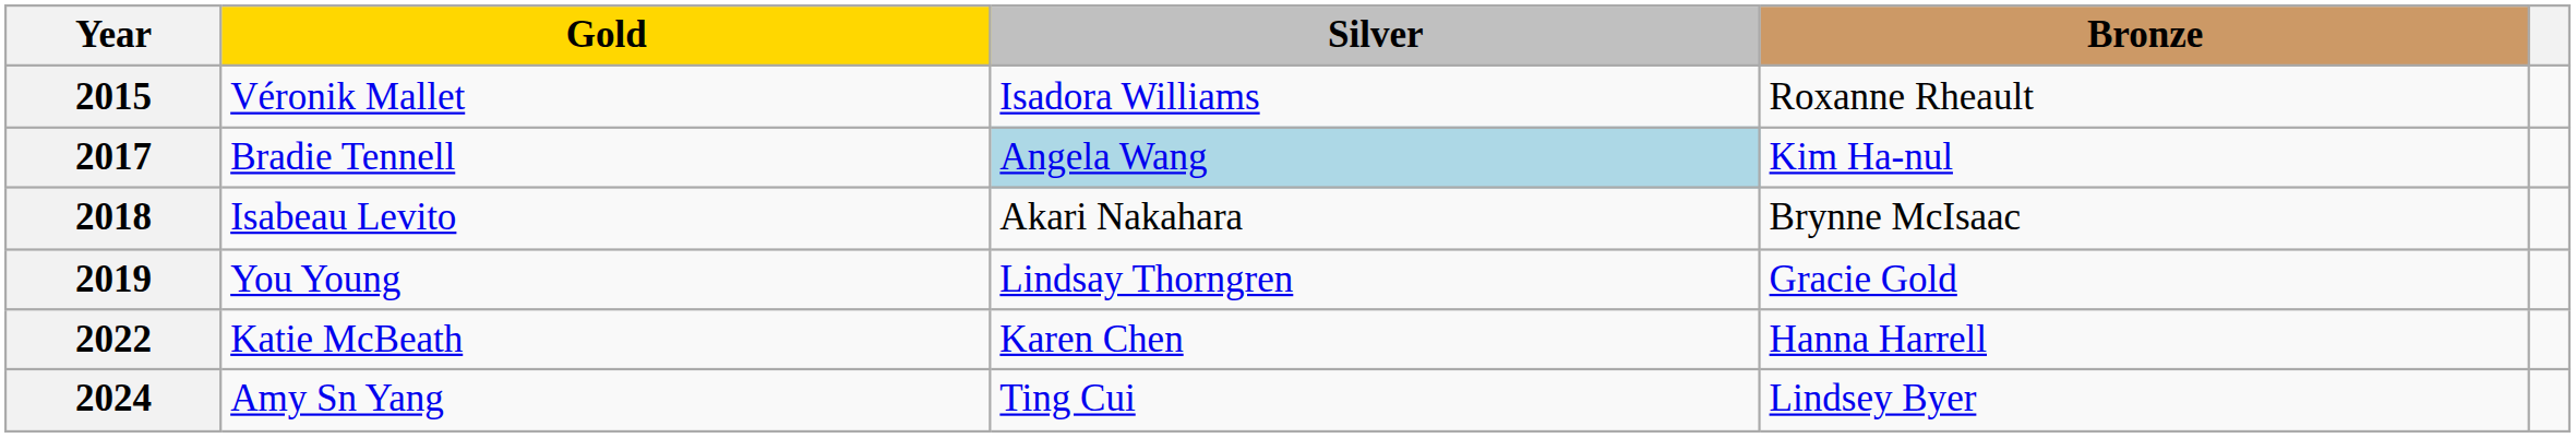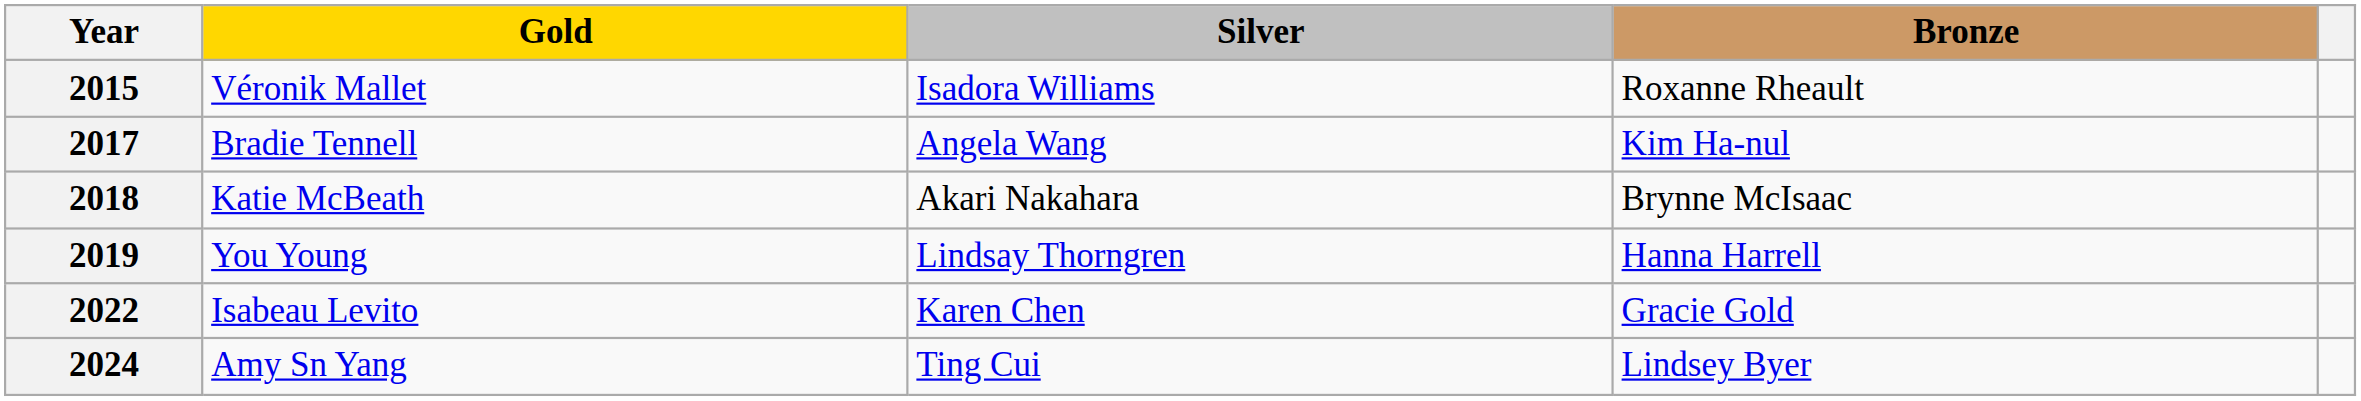2017 | Silver: lightblue background -> no background
2018 | Gold: Isabeau Levito -> Katie McBeath
2019 | Bronze: Gracie Gold -> Hanna Harrell
2022 | Gold: Katie McBeath -> Isabeau Levito
2022 | Bronze: Hanna Harrell -> Gracie Gold
